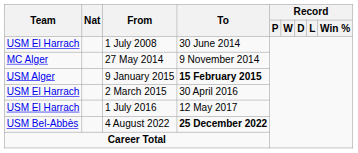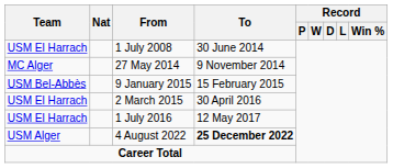9 January 2015 | Team: USM Alger -> USM Bel-Abbès
9 January 2015 | To: bold -> normal
4 August 2022 | Team: USM Bel-Abbès -> USM Alger
